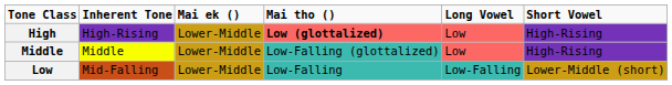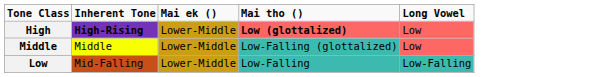- column: Short Vowel | High-Rising | High-Rising | Lower-Middle (short)
High | Inherent Tone: normal -> bold
